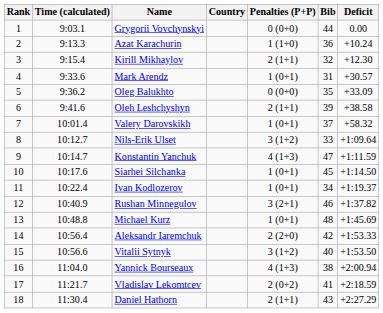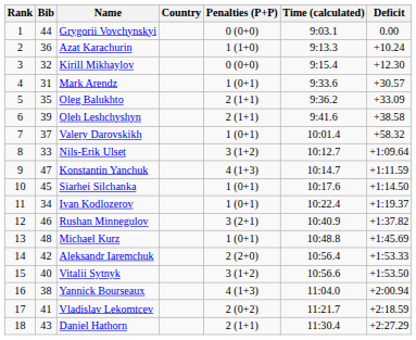columns swapped: Bib <-> Time (calculated)
Kirill Mikhaylov | Penalties (P+P): 2 (1+1) -> 0 (0+0)
Oleg Balukhto | Penalties (P+P): 0 (0+0) -> 2 (1+1)
